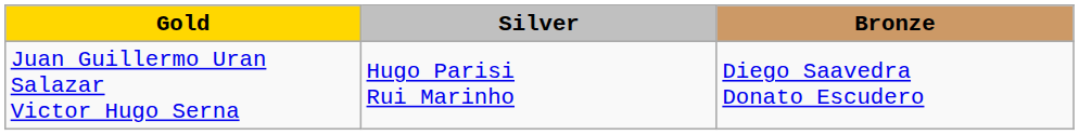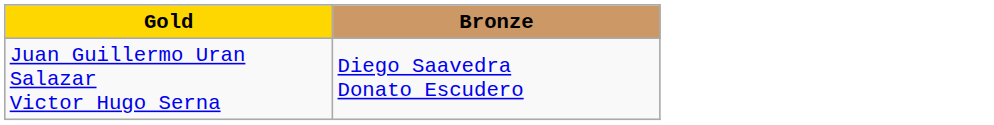- column: Silver | Hugo Parisi Rui Marinho
